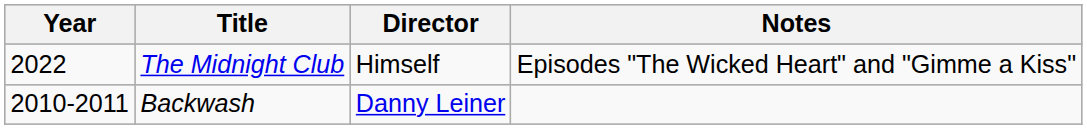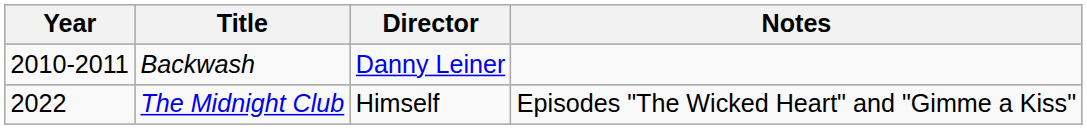rows swapped: Backwash <-> The Midnight Club
